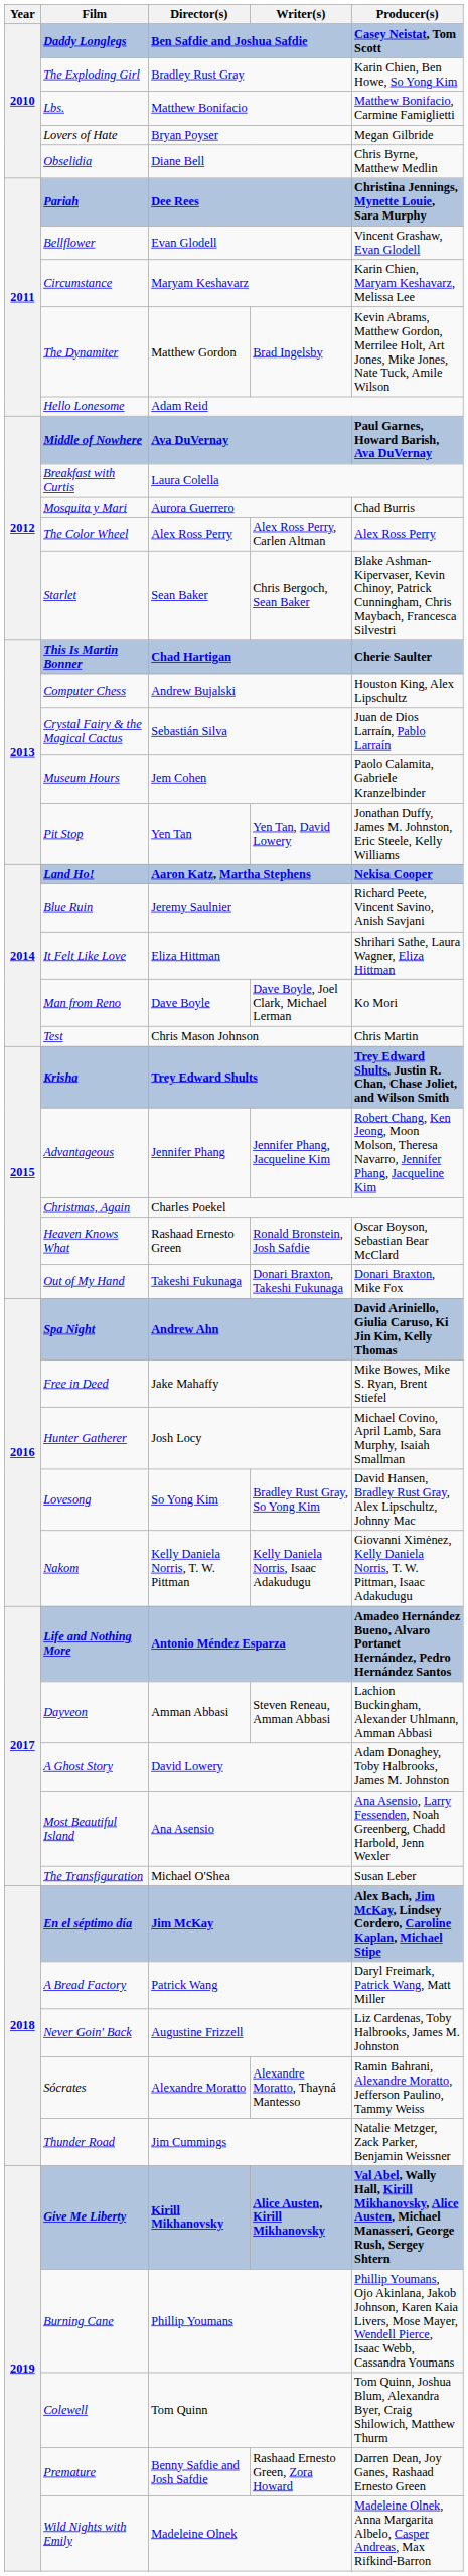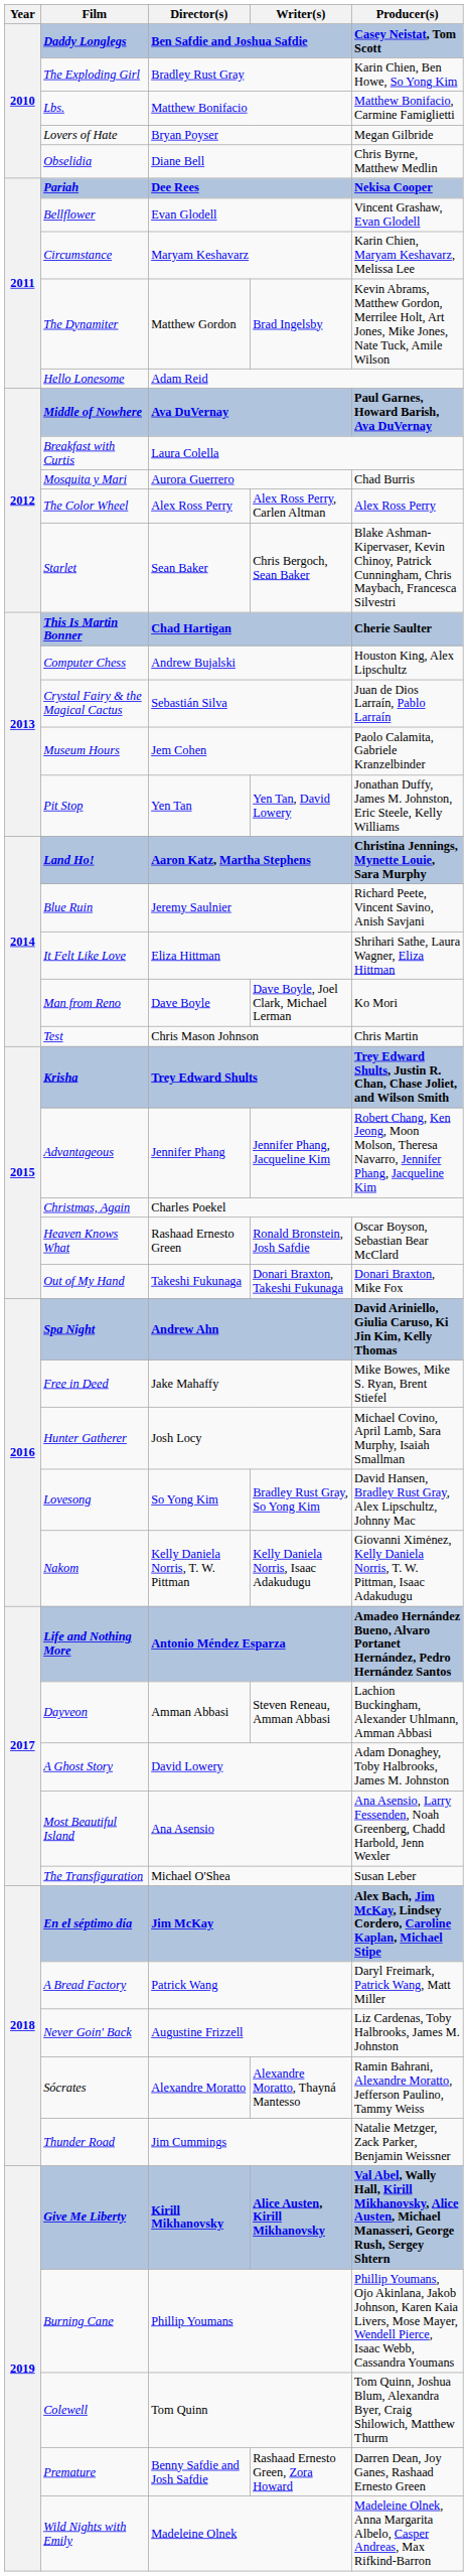Pariah | Producer(s): Christina Jennings, Mynette Louie, Sara Murphy -> Nekisa Cooper
Land Ho! | Producer(s): Nekisa Cooper -> Christina Jennings, Mynette Louie, Sara Murphy
